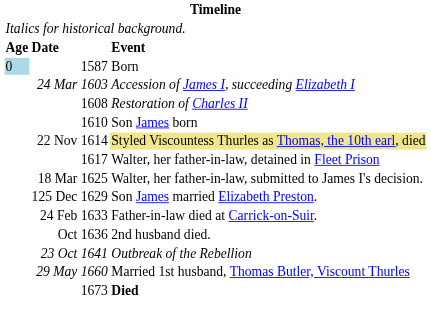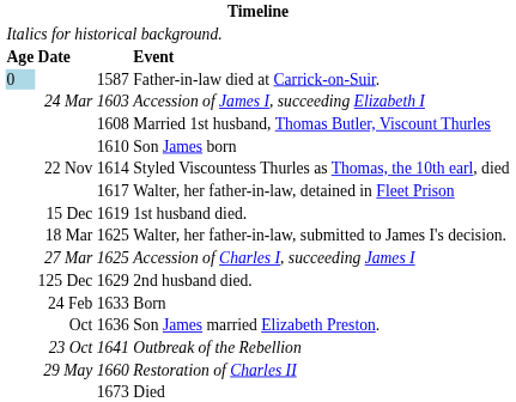1587 | column 3: Born -> Father-in-law died at Carrick-on-Suir.
1608 | column 3: Restoration of Charles II -> Married 1st husband, Thomas Butler, Viscount Thurles
22 Nov 1614 | column 3: khaki background -> no background
+ row: 15 Dec 1619 | 1st husband died.
+ row: 27 Mar 1625 | Accession of Charles I, succeeding James I
125 Dec 1629 | column 3: Son James married Elizabeth Preston. -> 2nd husband died.
24 Feb 1633 | column 3: Father-in-law died at Carrick-on-Suir. -> Born
Oct 1636 | column 3: 2nd husband died. -> Son James married Elizabeth Preston.
29 May 1660 | column 3: Married 1st husband, Thomas Butler, Viscount Thurles -> Restoration of Charles II
1673 | column 3: bold -> normal
